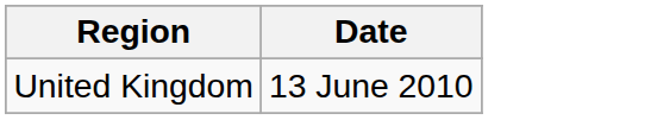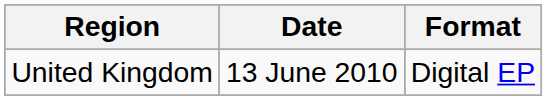+ column: Format | Digital EP
